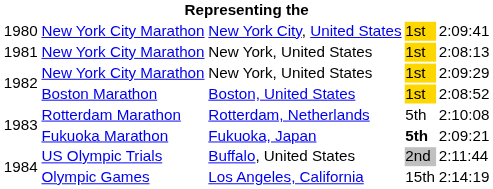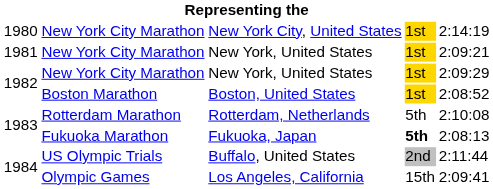New York City, United States | column 5: 2:09:41 -> 2:14:19
1981 / New York, United States | column 5: 2:08:13 -> 2:09:21
Fukuoka, Japan | column 5: 2:09:21 -> 2:08:13
Los Angeles, California | column 5: 2:14:19 -> 2:09:41
